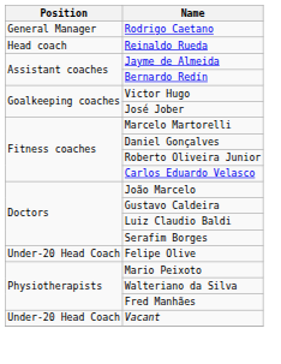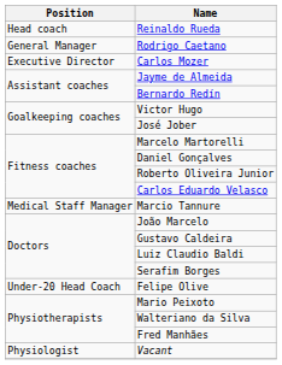rows swapped: Reinaldo Rueda <-> Rodrigo Caetano
+ row: Executive Director | Carlos Mozer
+ row: Medical Staff Manager | Marcio Tannure
Vacant | Position: Under-20 Head Coach -> Physiologist
